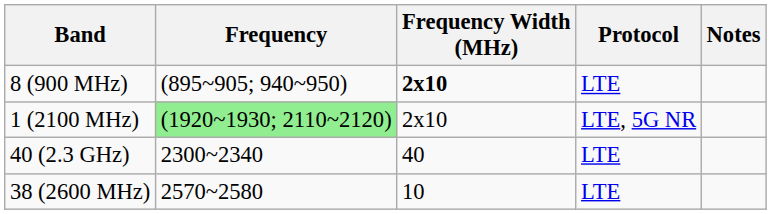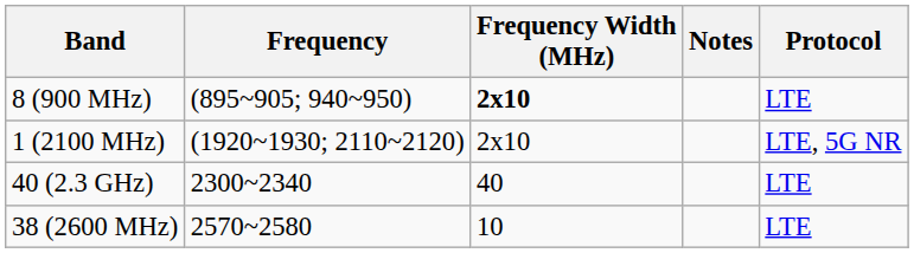columns swapped: Protocol <-> Notes
1 (2100 MHz) | Frequency: lightgreen background -> no background
